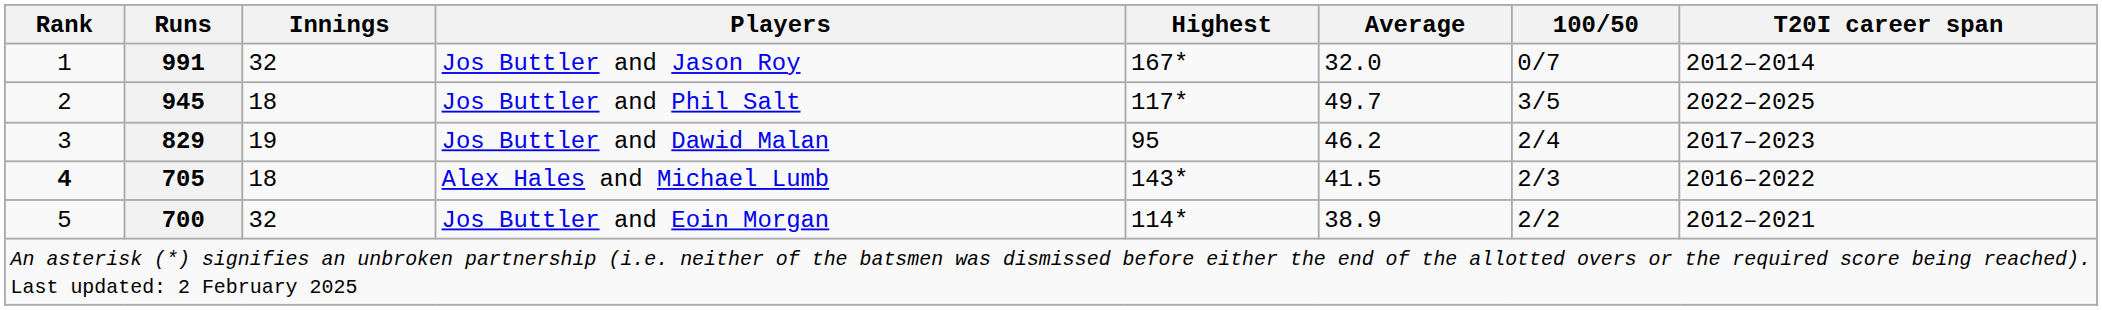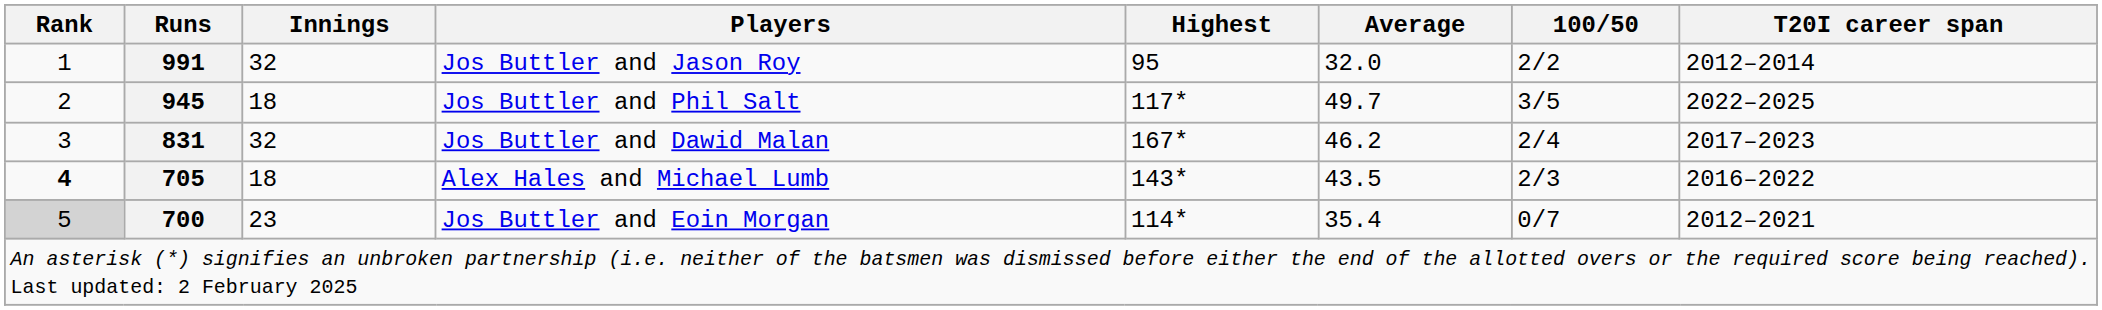Jos Buttler and Jason Roy | Highest: 167* -> 95
Jos Buttler and Jason Roy | 100/50: 0/7 -> 2/2
Jos Buttler and Dawid Malan | Runs: 829 -> 831
Jos Buttler and Dawid Malan | Innings: 19 -> 32
Jos Buttler and Dawid Malan | Highest: 95 -> 167*
Alex Hales and Michael Lumb | Average: 41.5 -> 43.5
Jos Buttler and Eoin Morgan | Rank: no background -> lightgrey background
Jos Buttler and Eoin Morgan | Innings: 32 -> 23
Jos Buttler and Eoin Morgan | Average: 38.9 -> 35.4
Jos Buttler and Eoin Morgan | 100/50: 2/2 -> 0/7
